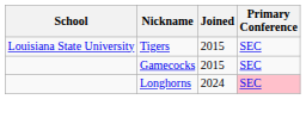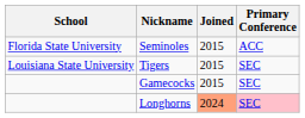+ row: Florida State University | Seminoles | 2015 | ACC
Longhorns | Joined: no background -> lightsalmon background
